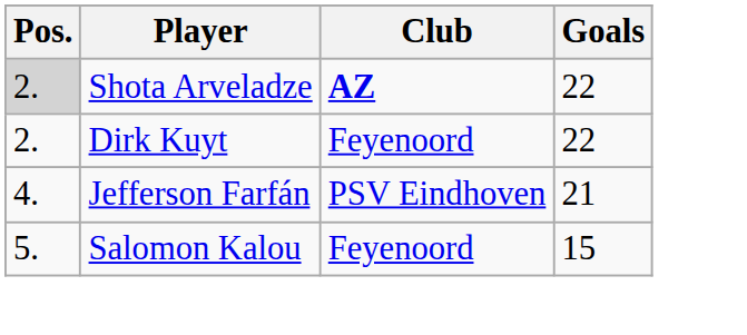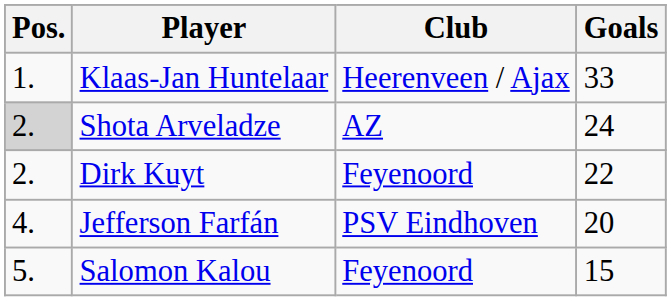+ row: 1. | Klaas-Jan Huntelaar | Heerenveen / Ajax | 33
Shota Arveladze | Club: bold -> normal
Shota Arveladze | Goals: 22 -> 24
Jefferson Farfán | Goals: 21 -> 20
